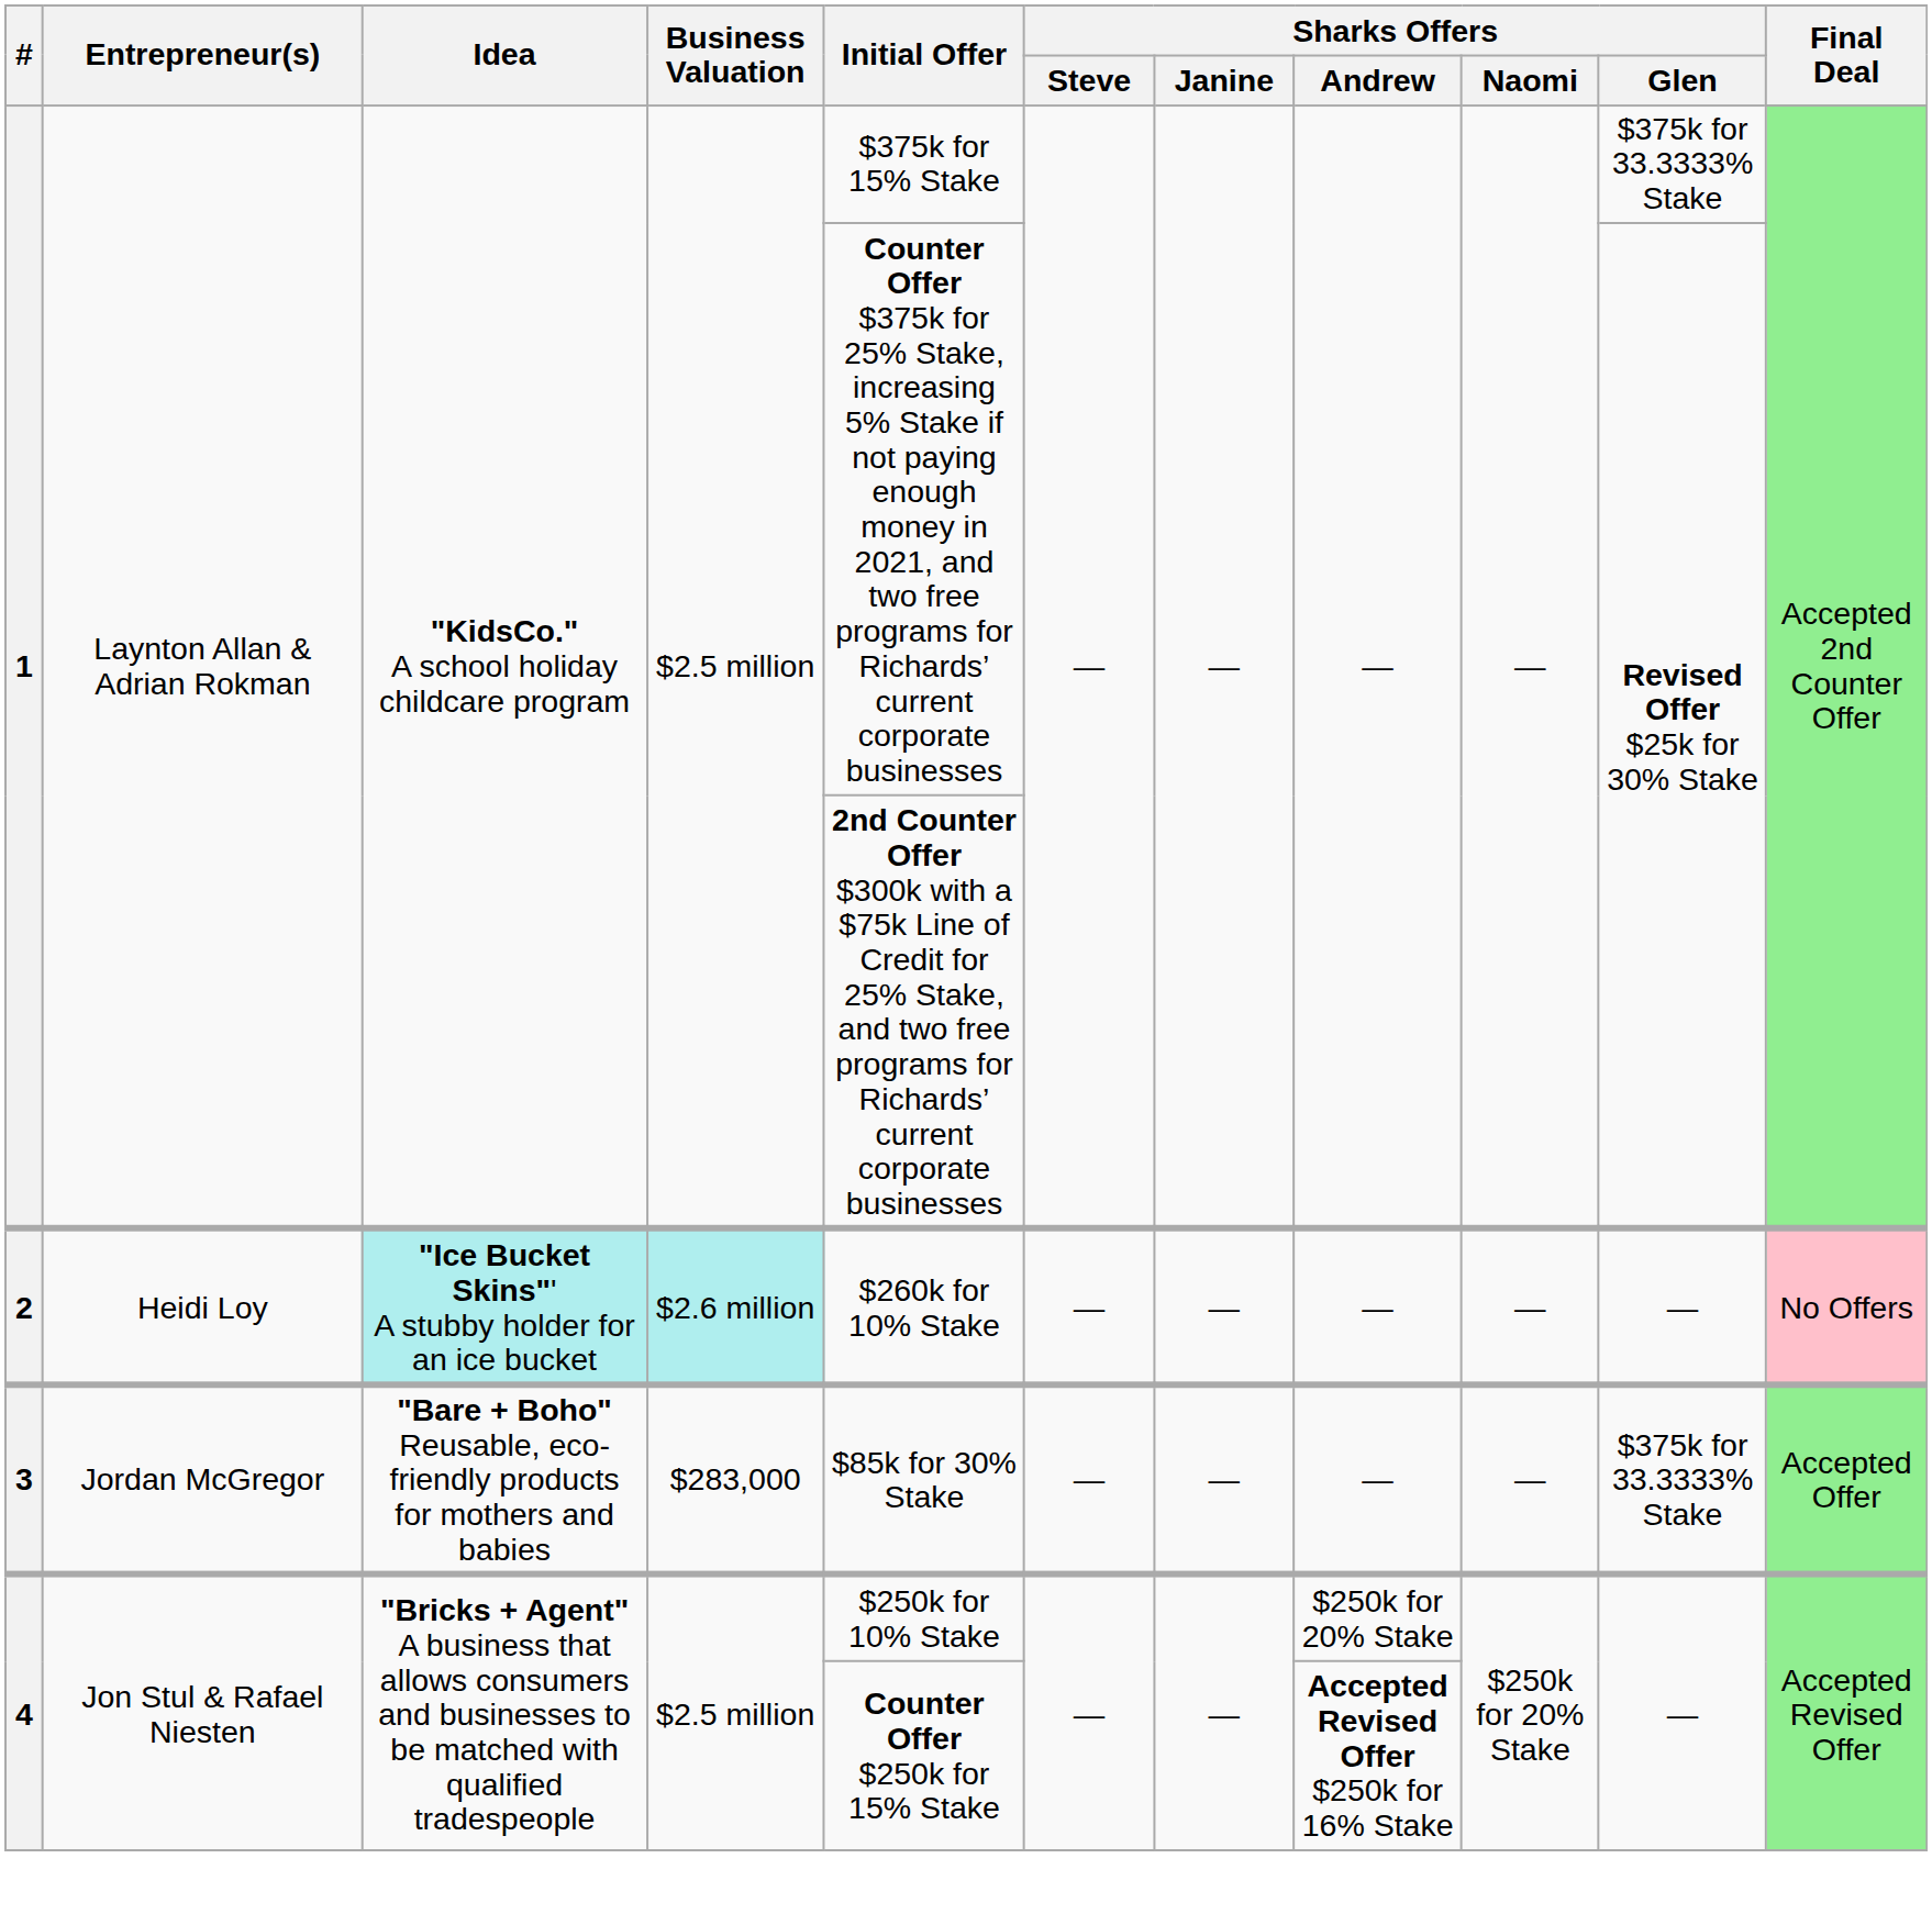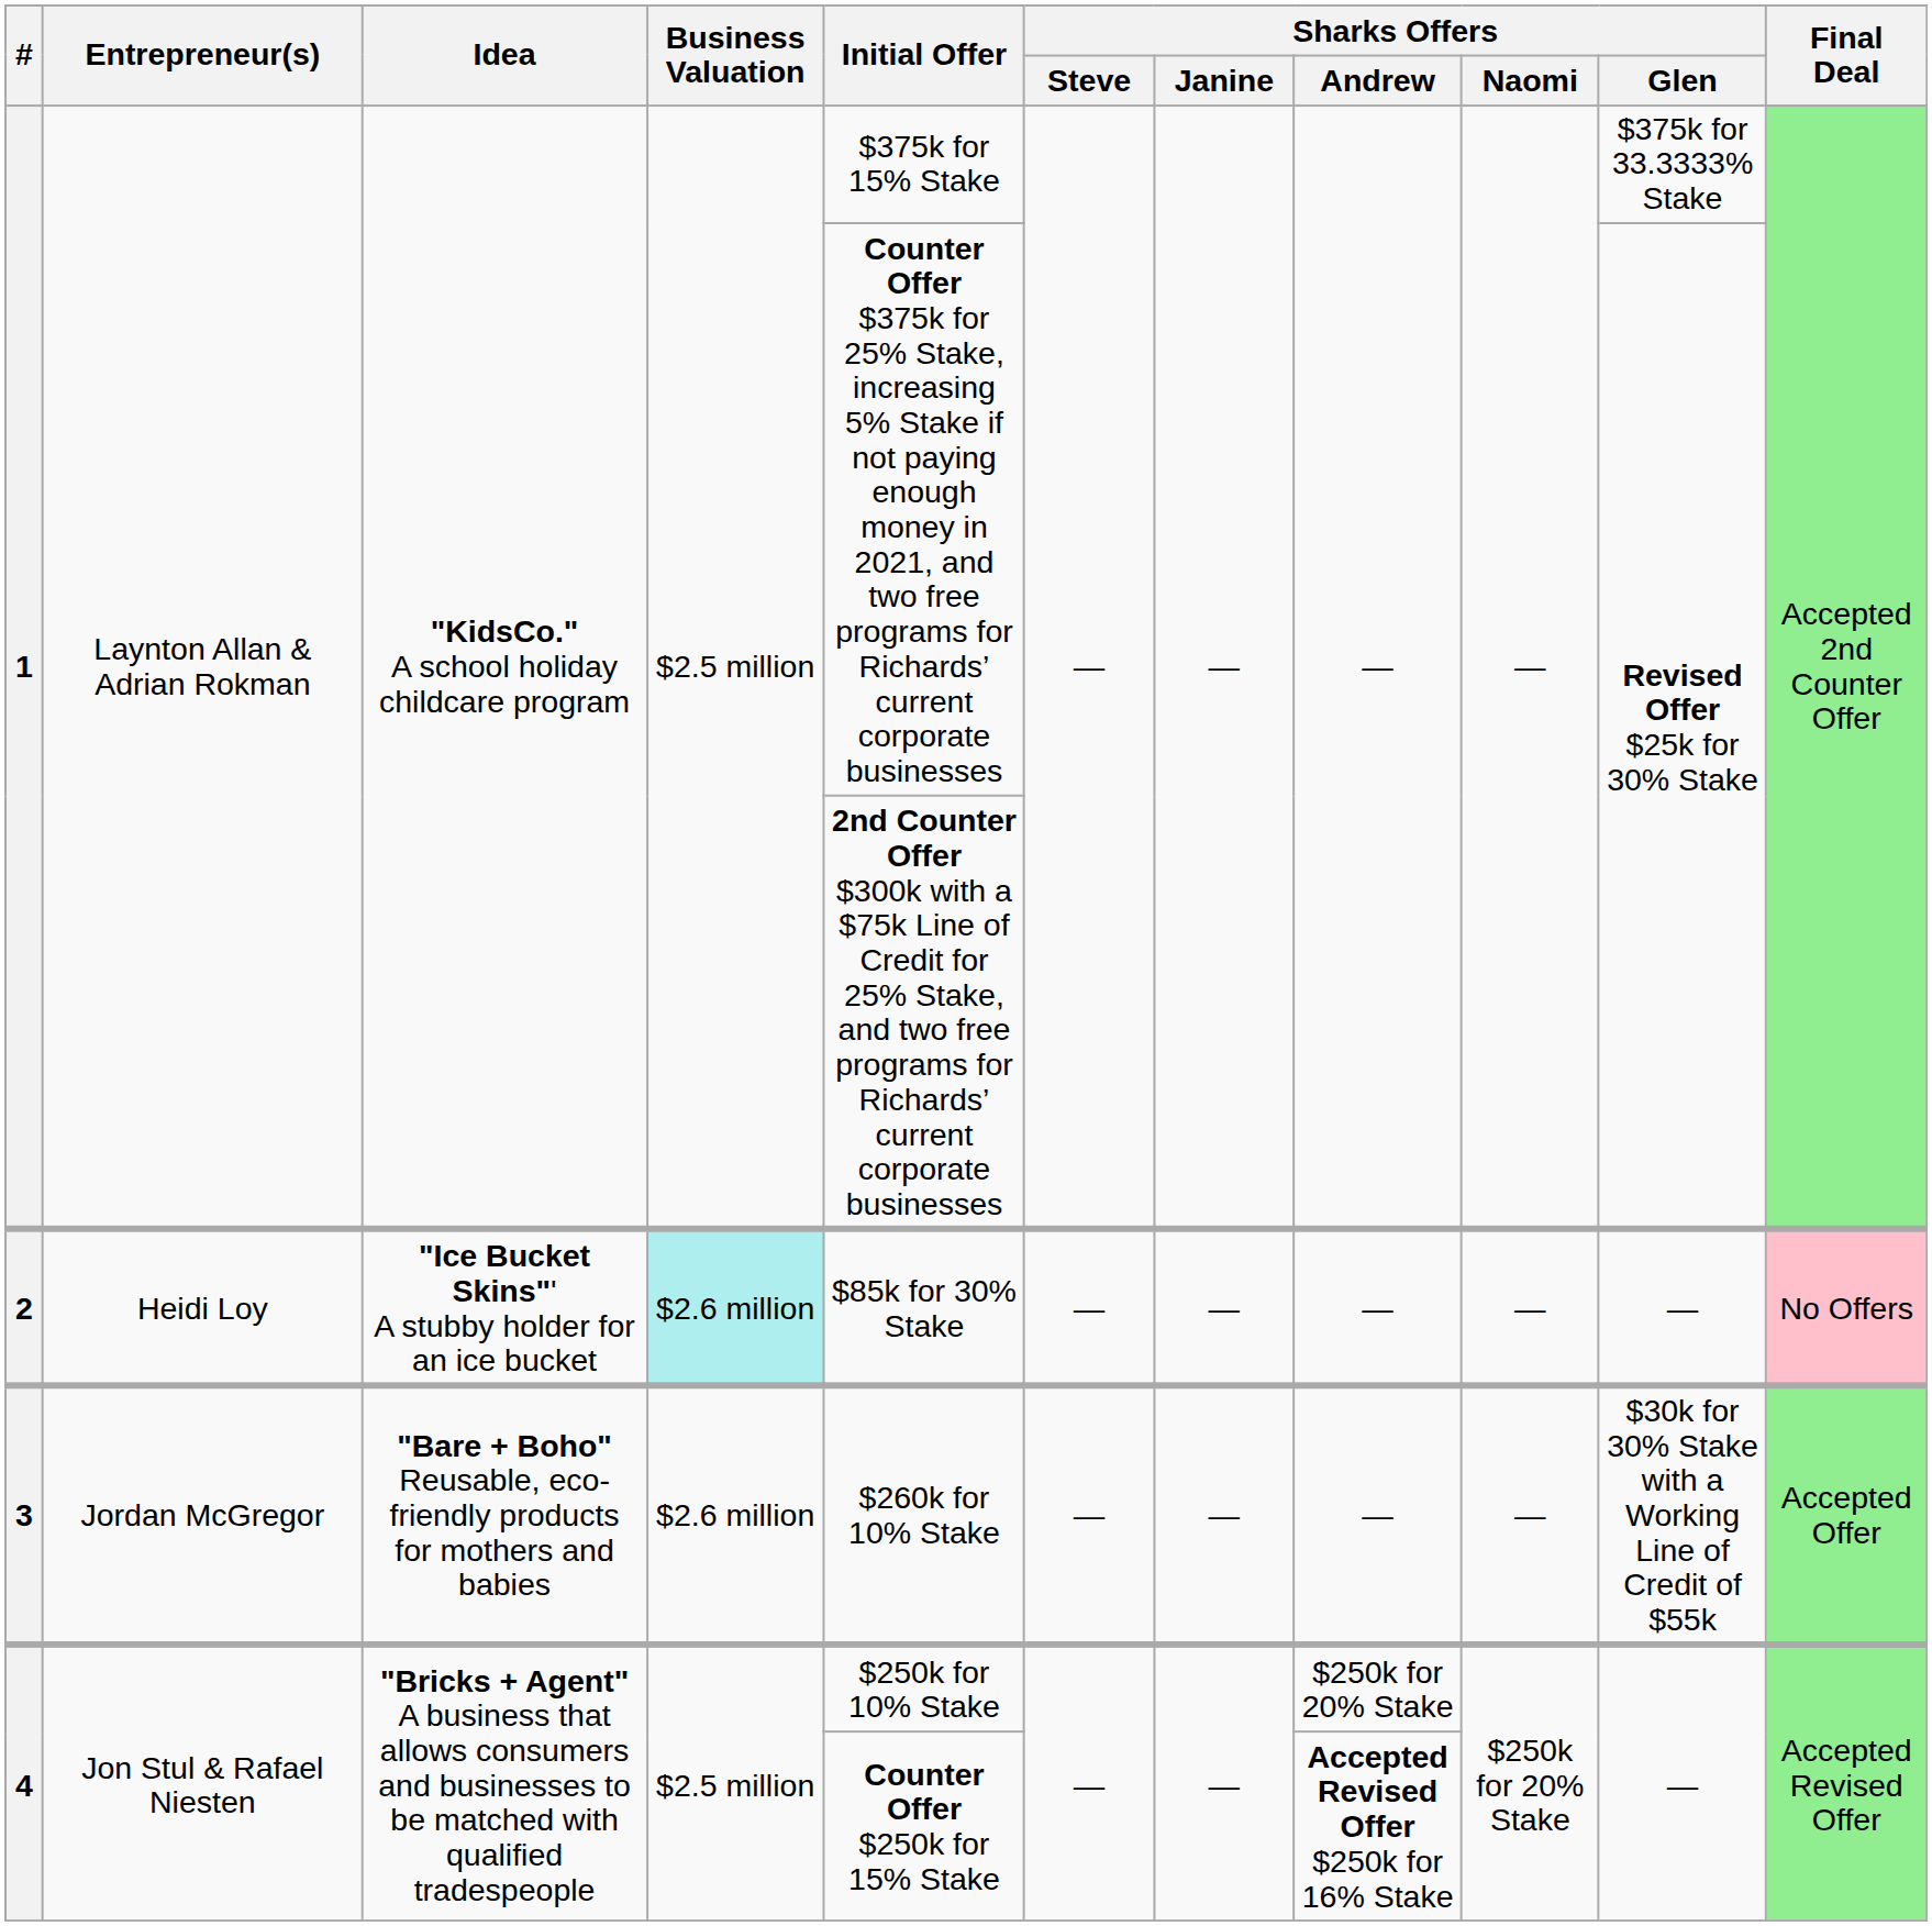2 | Idea: paleturquoise background -> no background
2 | Initial Offer: $260k for 10% Stake -> $85k for 30% Stake
3 | Business Valuation: $283,000 -> $2.6 million
3 | Initial Offer: $85k for 30% Stake -> $260k for 10% Stake
3 | Sharks Offers / Glen: $375k for 33.3333% Stake -> $30k for 30% Stake with a Working Line of Credit of $55k
